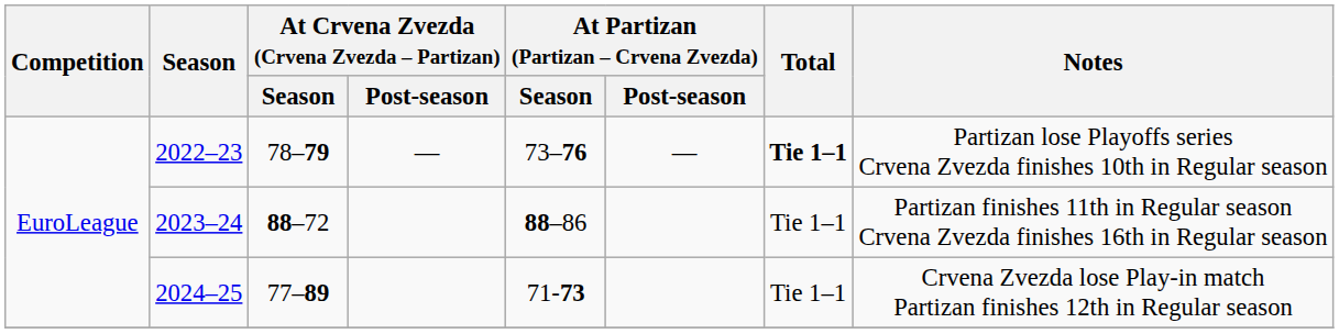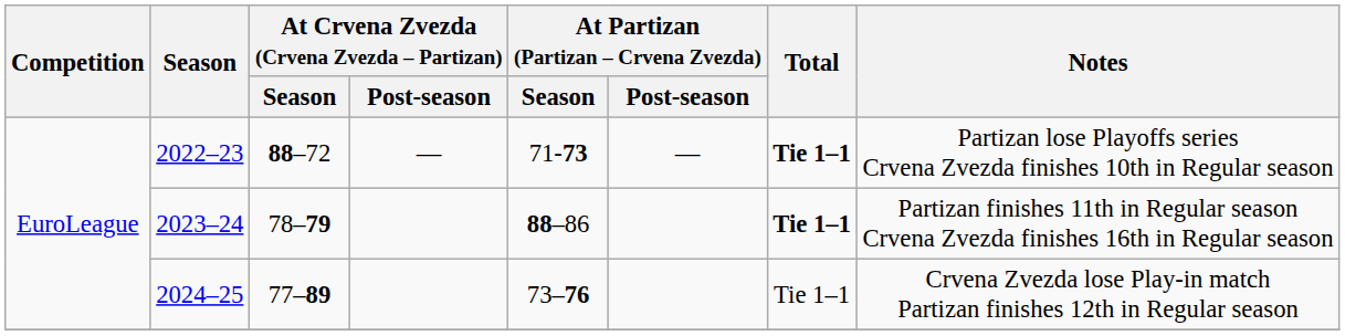2022–23 | At Crvena Zvezda (Crvena Zvezda – Partizan) / Season: 78–79 -> 88–72
2022–23 | At Partizan (Partizan – Crvena Zvezda) / Season: 73–76 -> 71-73
2023–24 | At Crvena Zvezda (Crvena Zvezda – Partizan) / Season: 88–72 -> 78–79
2023–24 | Total: normal -> bold
2024–25 | At Partizan (Partizan – Crvena Zvezda) / Season: 71-73 -> 73–76
